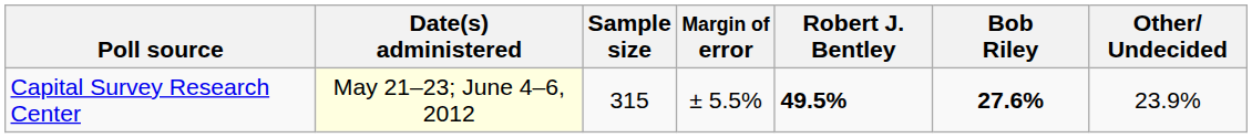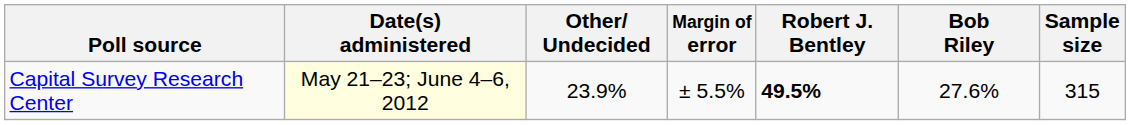columns swapped: Sample size <-> Other/ Undecided
Capital Survey Research Center | Bob Riley: bold -> normal
